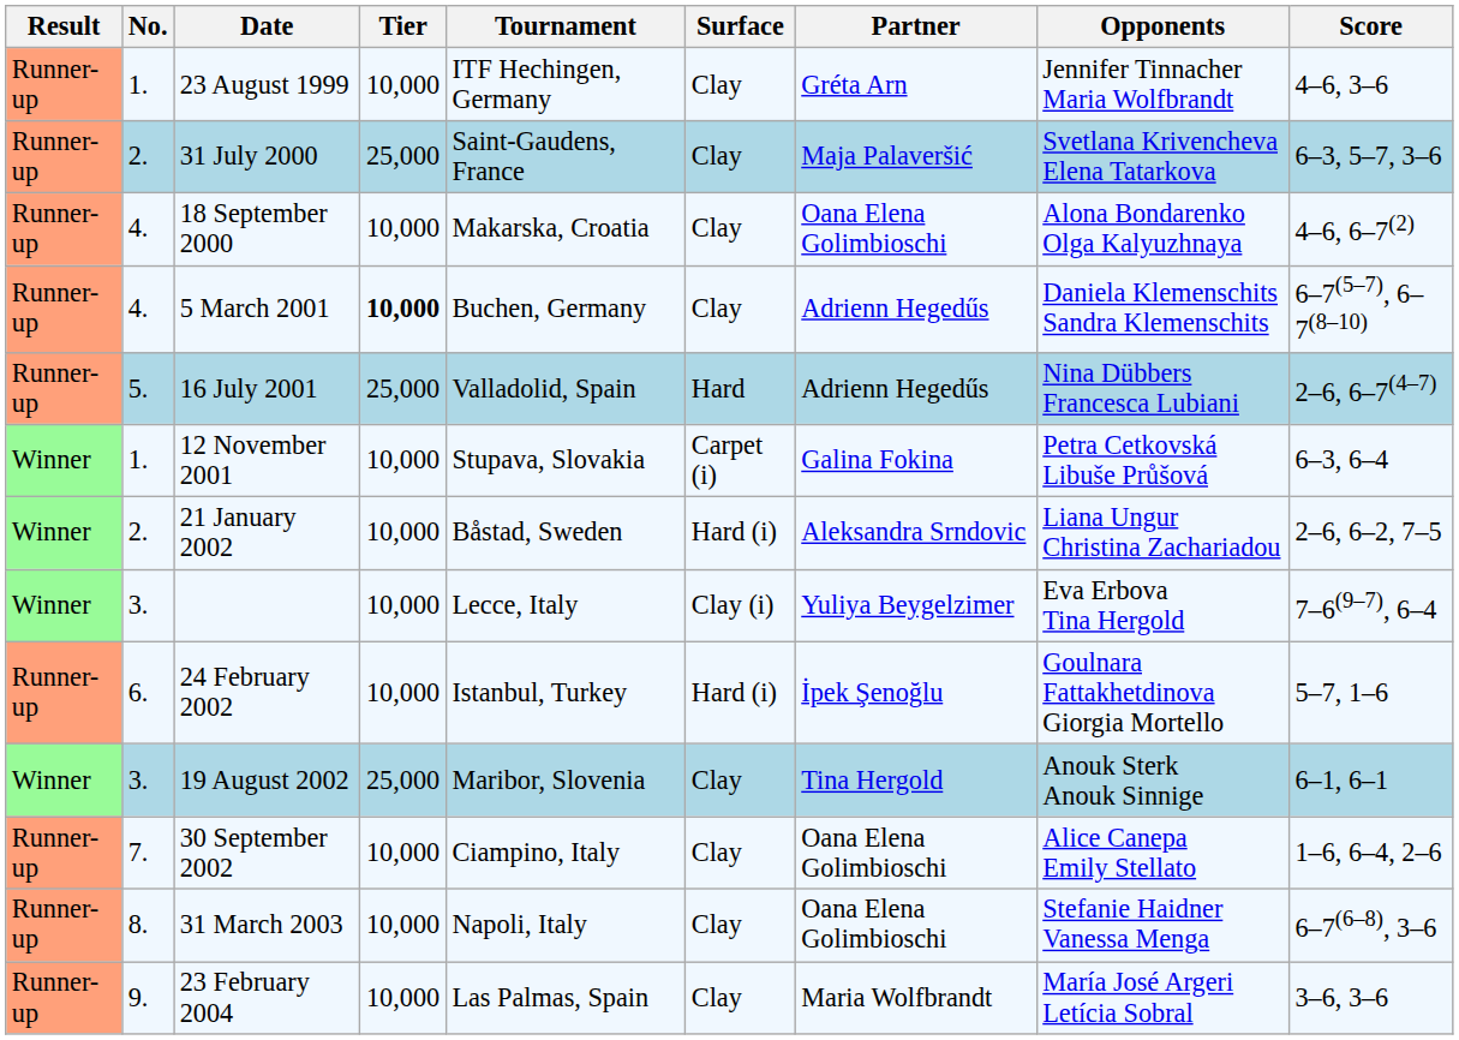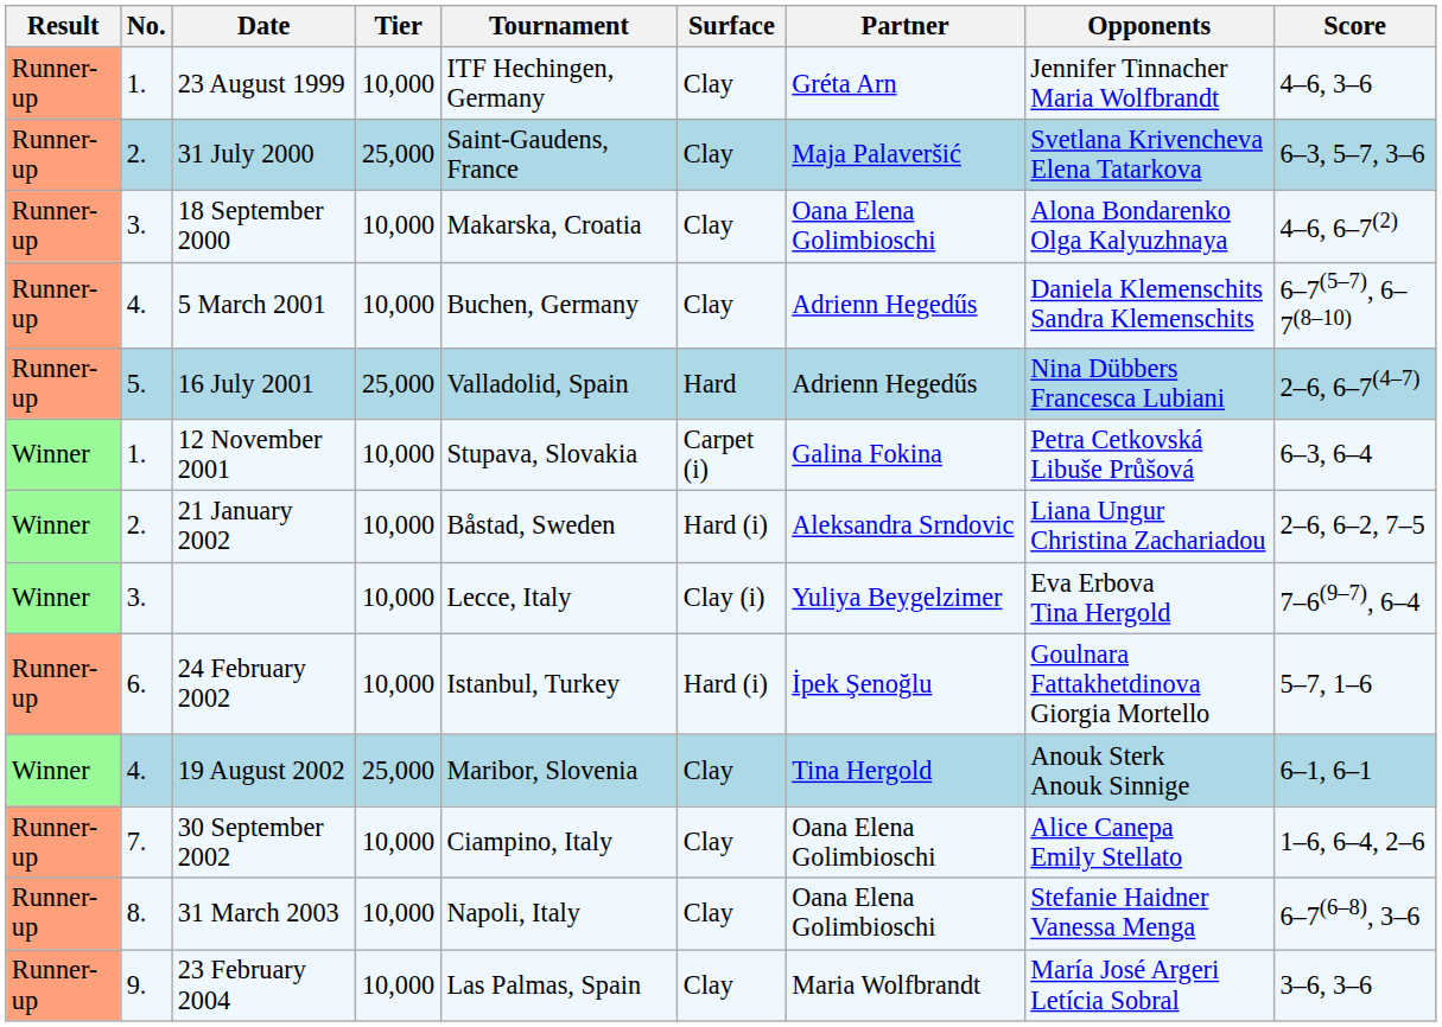18 September 2000 | No.: 4. -> 3.
5 March 2001 | Tier: bold -> normal
19 August 2002 | No.: 3. -> 4.
